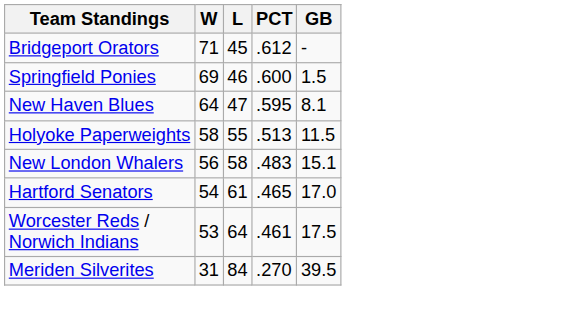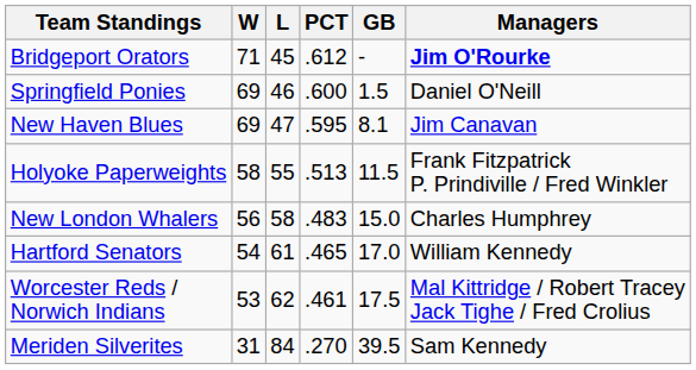+ column: Managers | Jim O'Rourke | Daniel O'Neill | Jim Canavan | Frank Fitzpatrick P. Prindiville / Fred Winkler | Charles Humphrey | William Kennedy | Mal Kittridge / Robert Tracey Jack Tighe / Fred Crolius | Sam Kennedy
New Haven Blues | W: 64 -> 69
New London Whalers | GB: 15.1 -> 15.0
Worcester Reds / Norwich Indians | L: 64 -> 62
